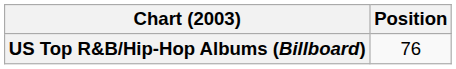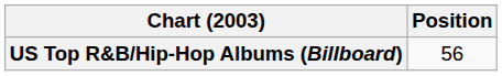US Top R&B/Hip-Hop Albums (Billboard) | Position: 76 -> 56
